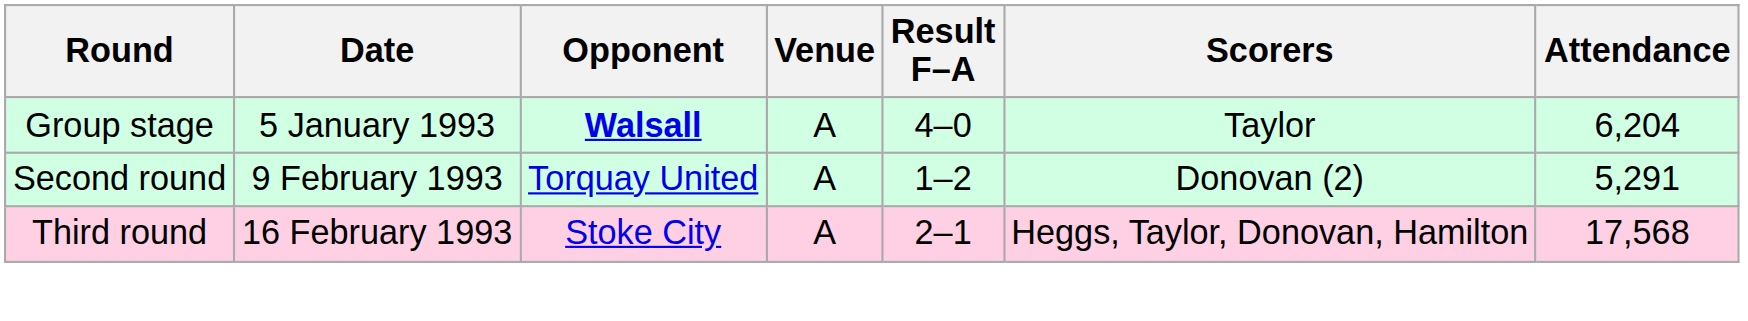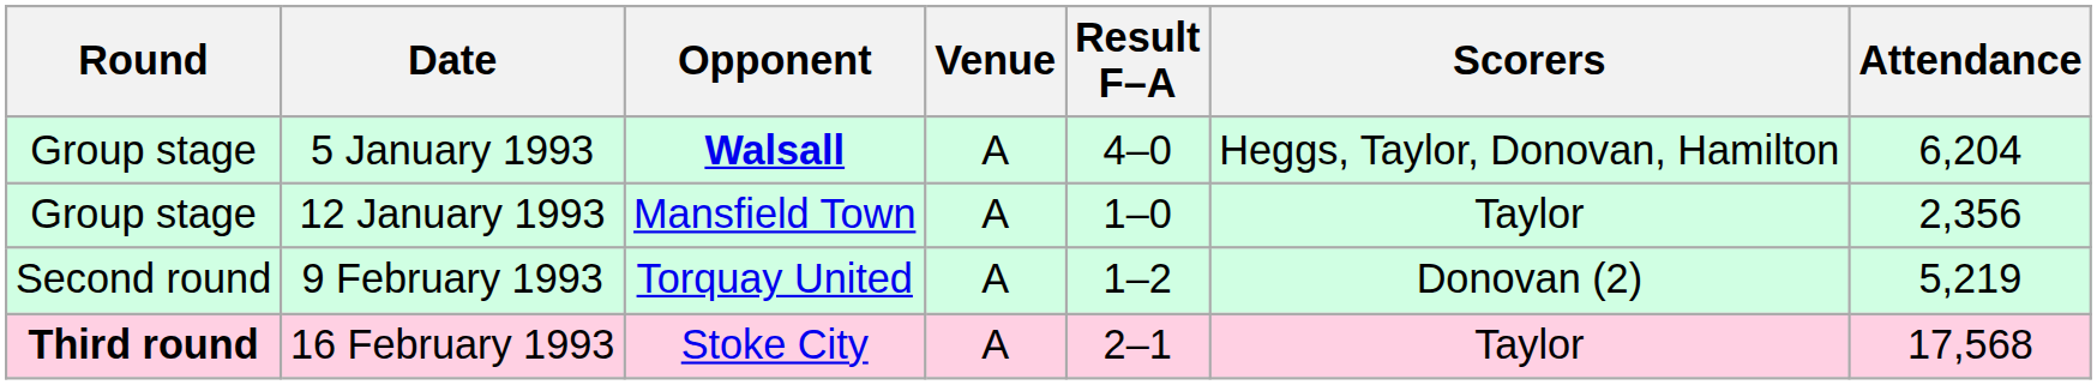5 January 1993 | Scorers: Taylor -> Heggs, Taylor, Donovan, Hamilton
+ row: Group stage | 12 January 1993 | Mansfield Town | A | 1–0 | Taylor | 2,356
9 February 1993 | Attendance: 5,291 -> 5,219
16 February 1993 | Round: normal -> bold
16 February 1993 | Scorers: Heggs, Taylor, Donovan, Hamilton -> Taylor
